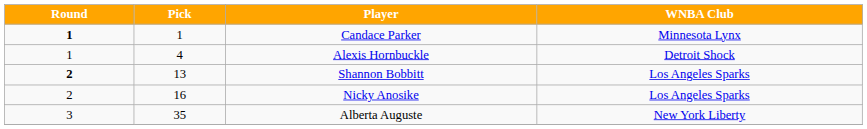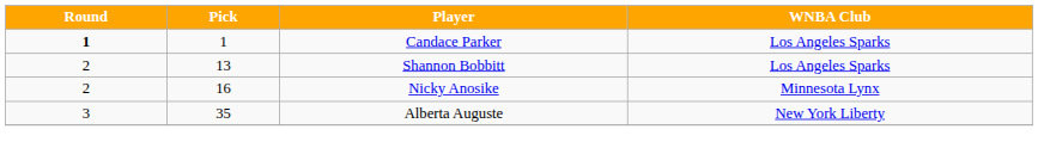Candace Parker | WNBA Club: Minnesota Lynx -> Los Angeles Sparks
- row: 1 | 4 | Alexis Hornbuckle | Detroit Shock
Shannon Bobbitt | Round: bold -> normal
Nicky Anosike | WNBA Club: Los Angeles Sparks -> Minnesota Lynx
